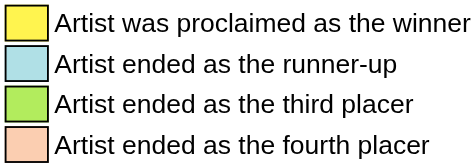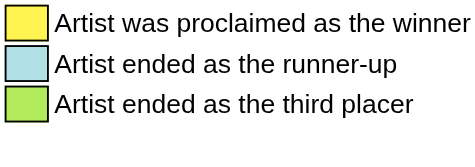- row: Artist ended as the fourth placer
